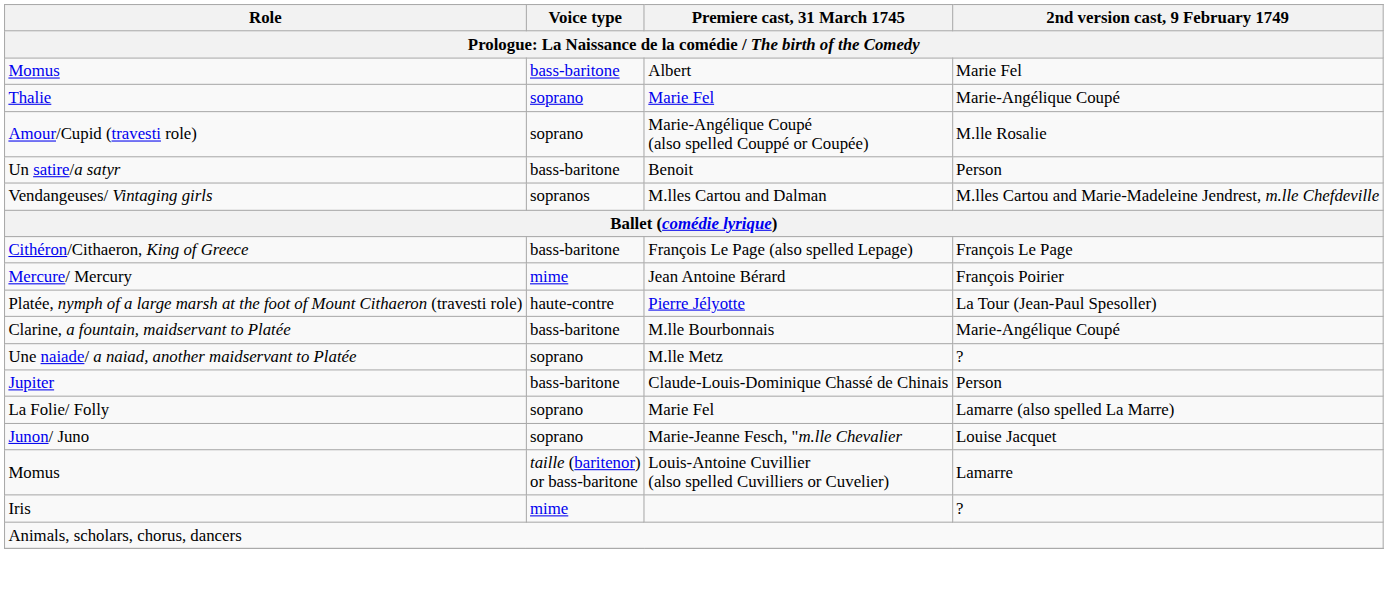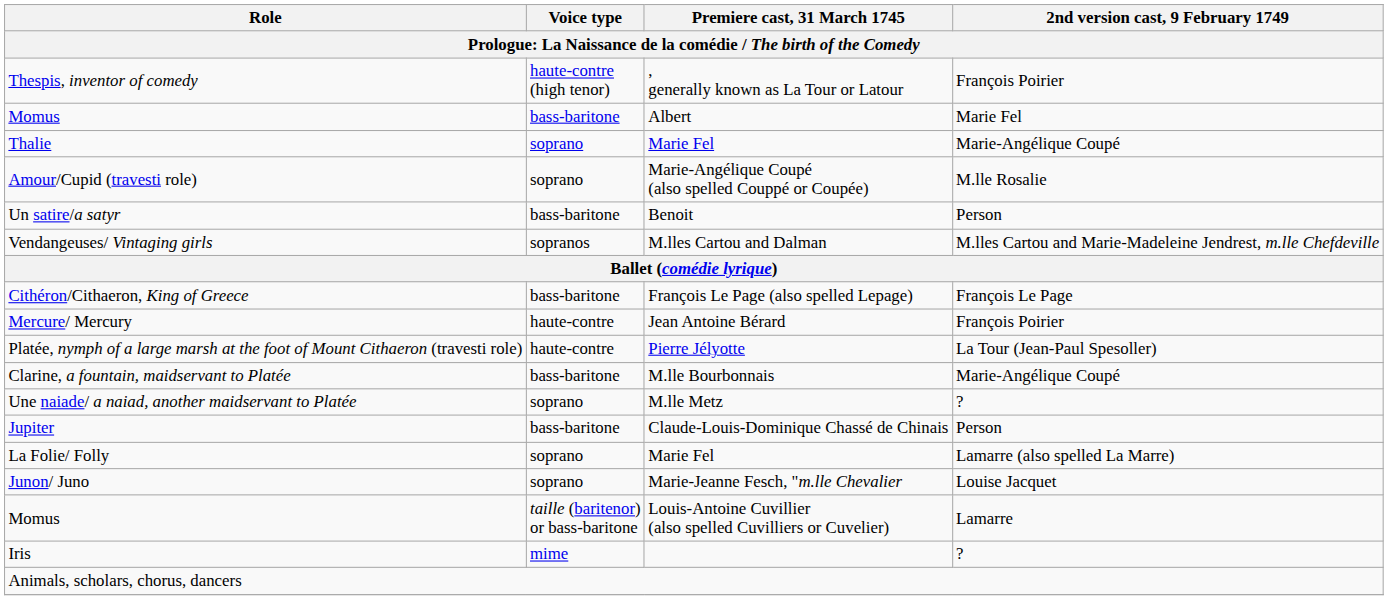+ row: Thespis, inventor of comedy | haute-contre (high tenor) | , generally known as La Tour or Latour | François Poirier
Mercure/ Mercury | Voice type: mime -> haute-contre
